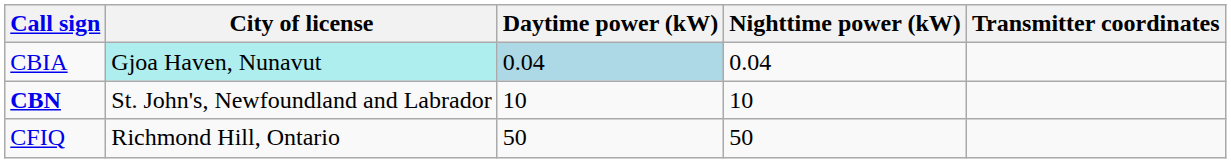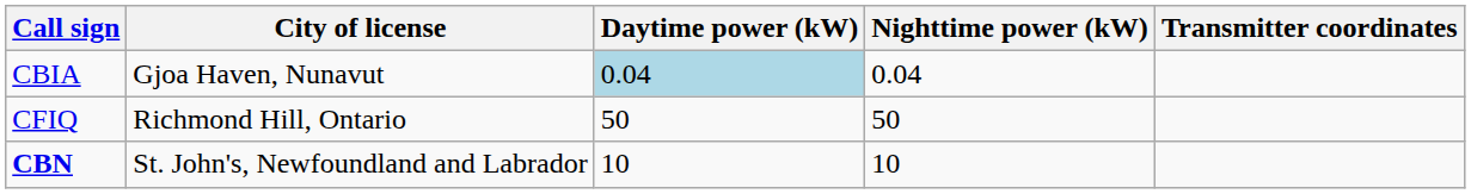CBIA | City of license: paleturquoise background -> no background
rows swapped: CBN <-> CFIQ
